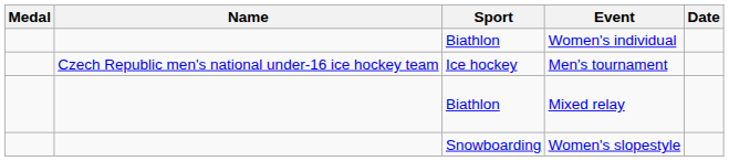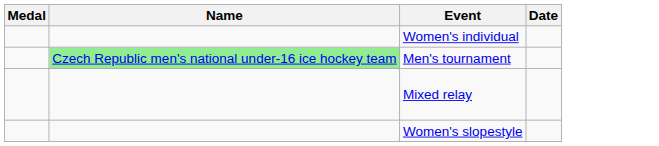- column: Sport | Biathlon | Ice hockey | Biathlon | Snowboarding
Men's tournament | Name: no background -> lightgreen background
